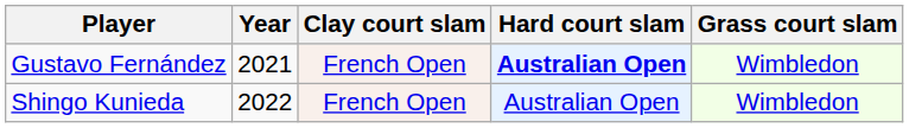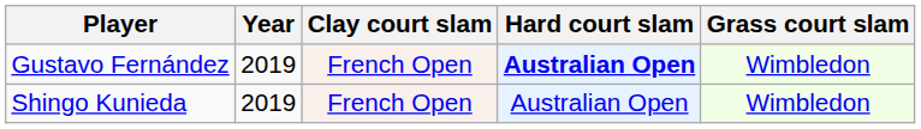Gustavo Fernández | Year: 2021 -> 2019
Shingo Kunieda | Year: 2022 -> 2019
